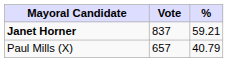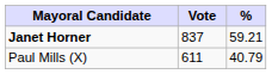Paul Mills (X) | Vote: 657 -> 611
